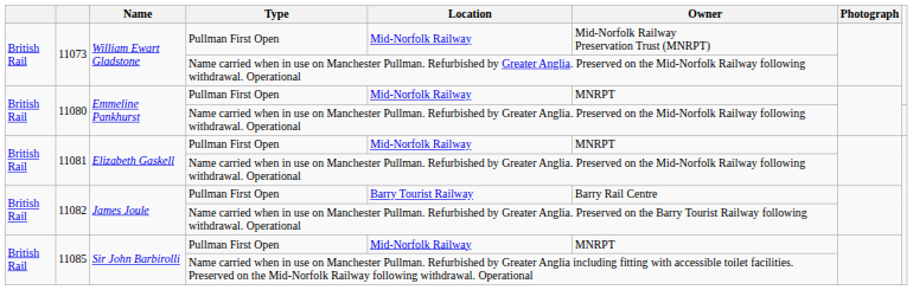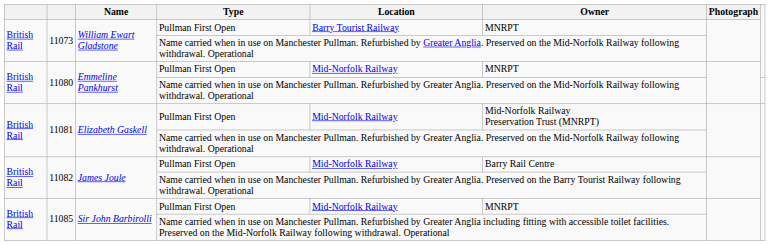11073 / Pullman First Open | Location: Mid-Norfolk Railway -> Barry Tourist Railway
11073 / Pullman First Open | Owner: Mid-Norfolk Railway Preservation Trust (MNRPT) -> MNRPT
11081 / Pullman First Open | Owner: MNRPT -> Mid-Norfolk Railway Preservation Trust (MNRPT)
11082 / Pullman First Open | Location: Barry Tourist Railway -> Mid-Norfolk Railway
